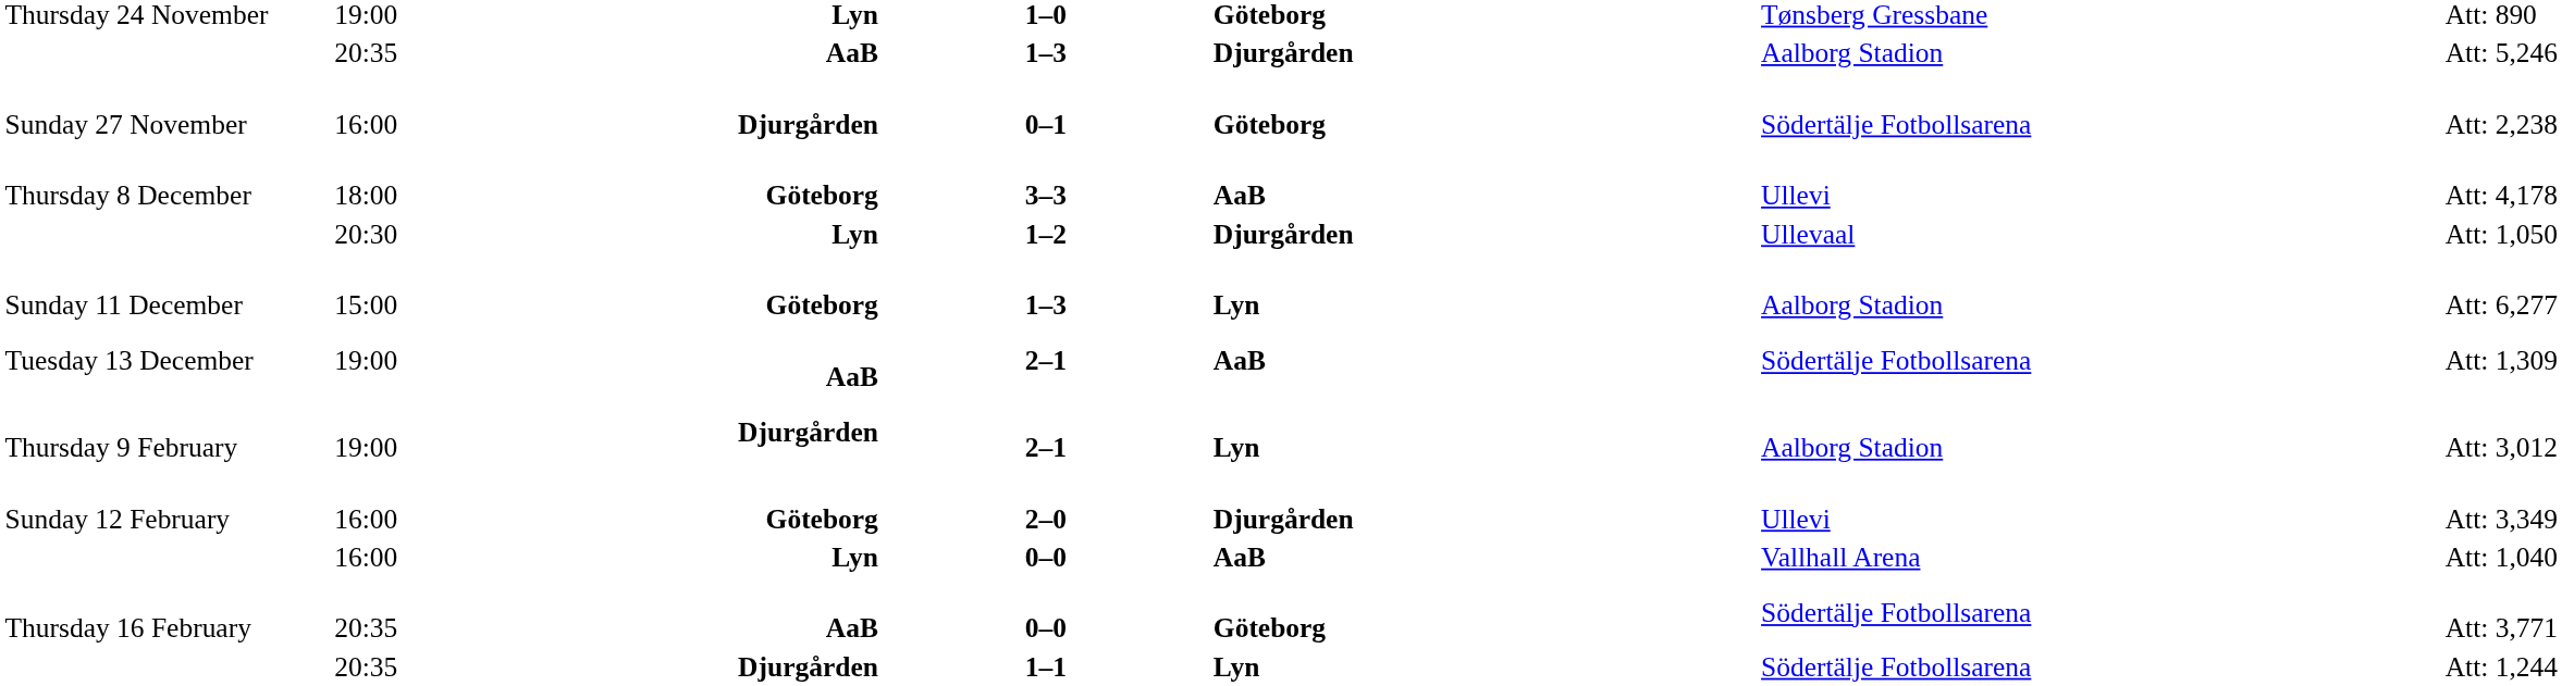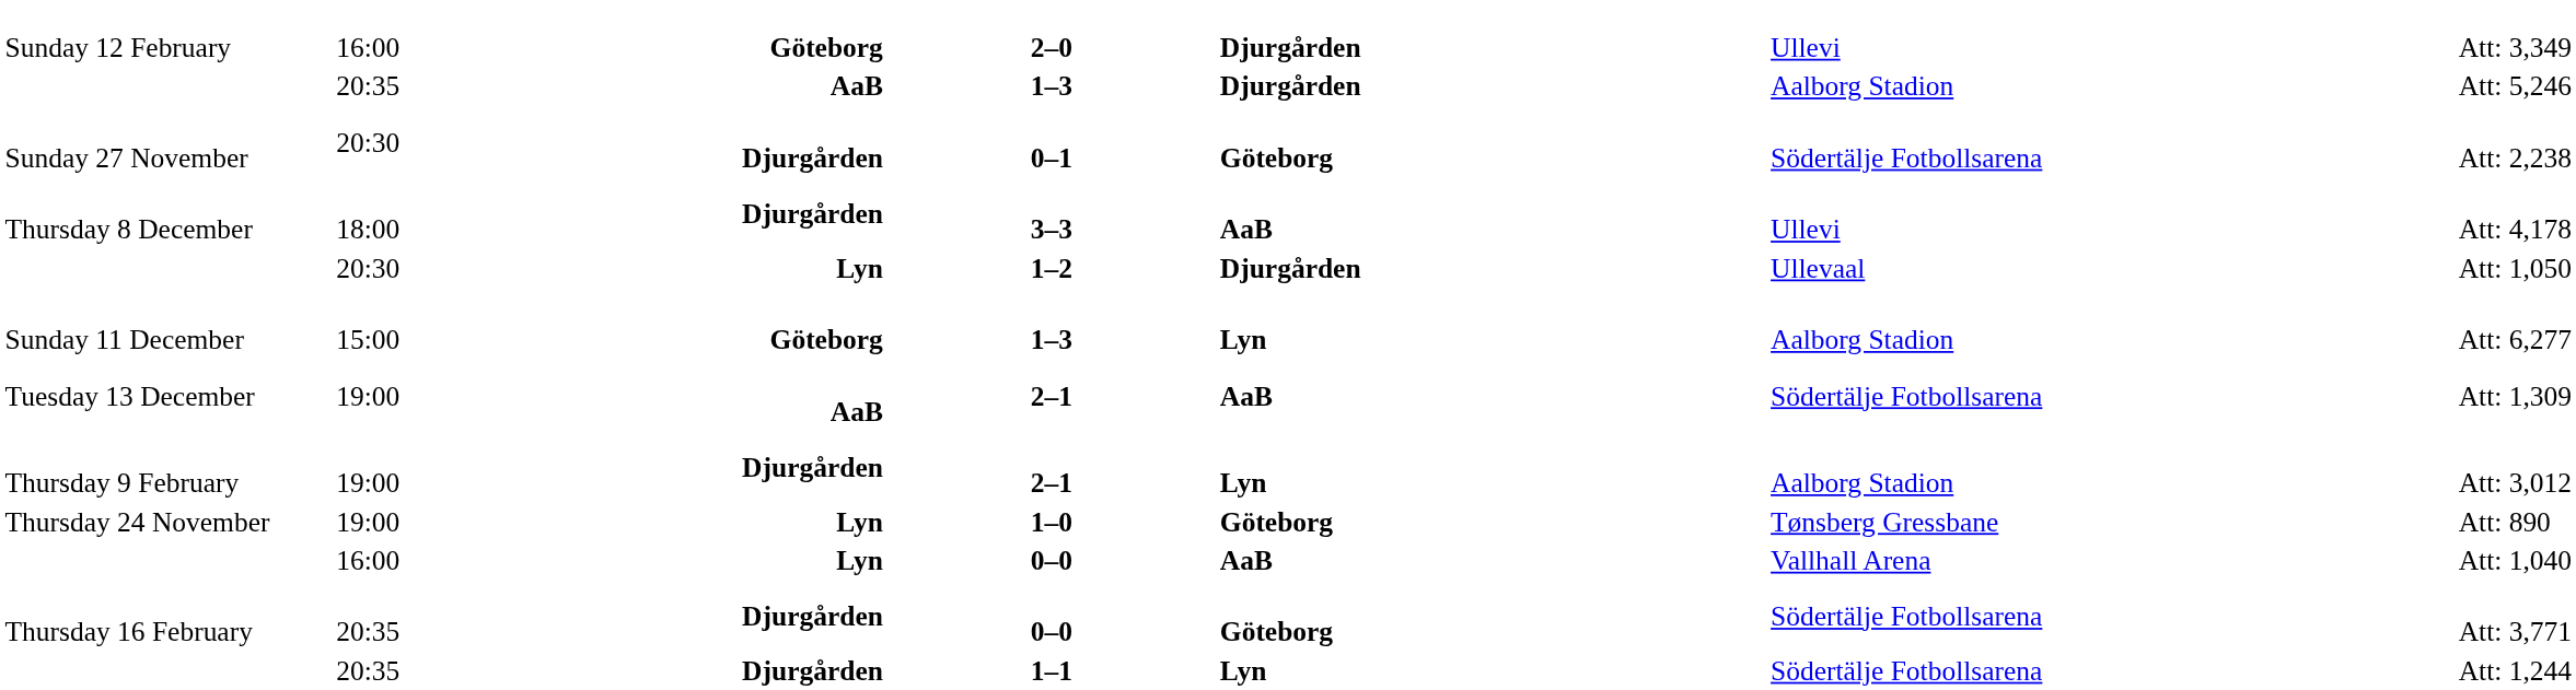rows swapped: Thursday 24 November <-> Sunday 12 February
Sunday 27 November | column 2: 16:00 -> 20:30
Thursday 8 December | column 3: Göteborg -> Djurgården
Thursday 16 February | column 3: AaB -> Djurgården
